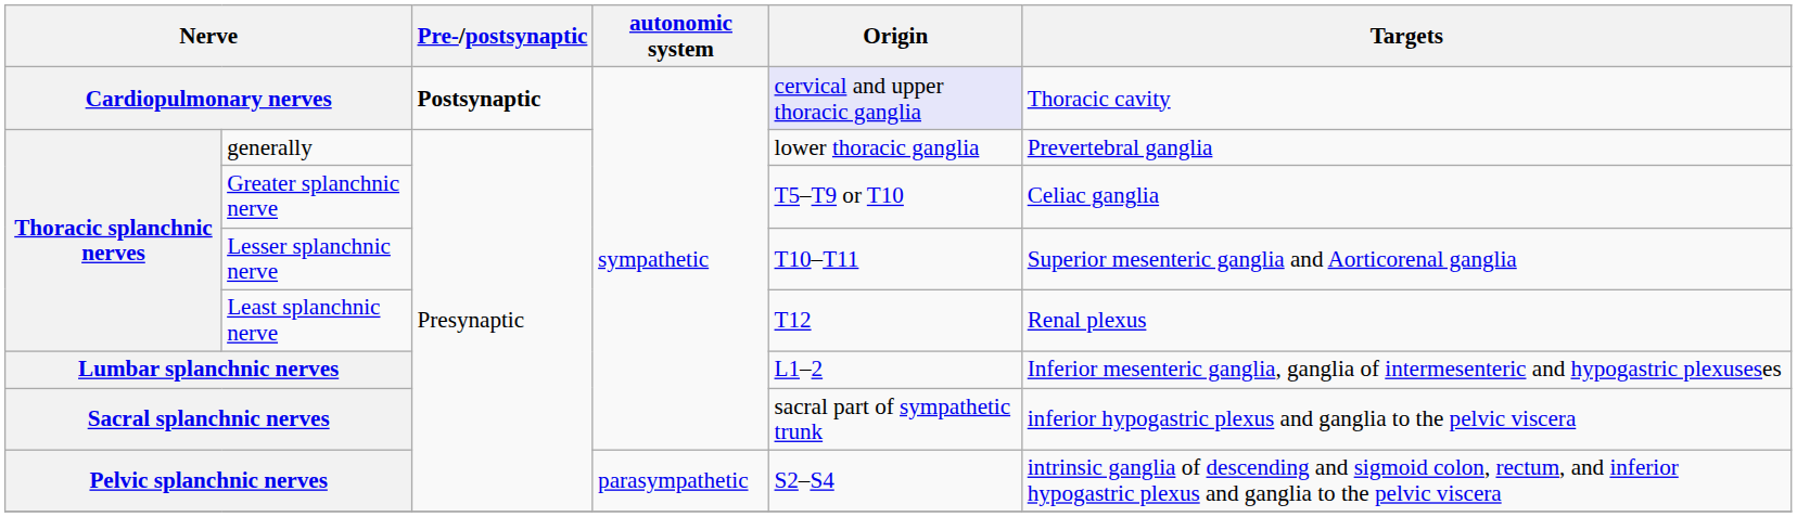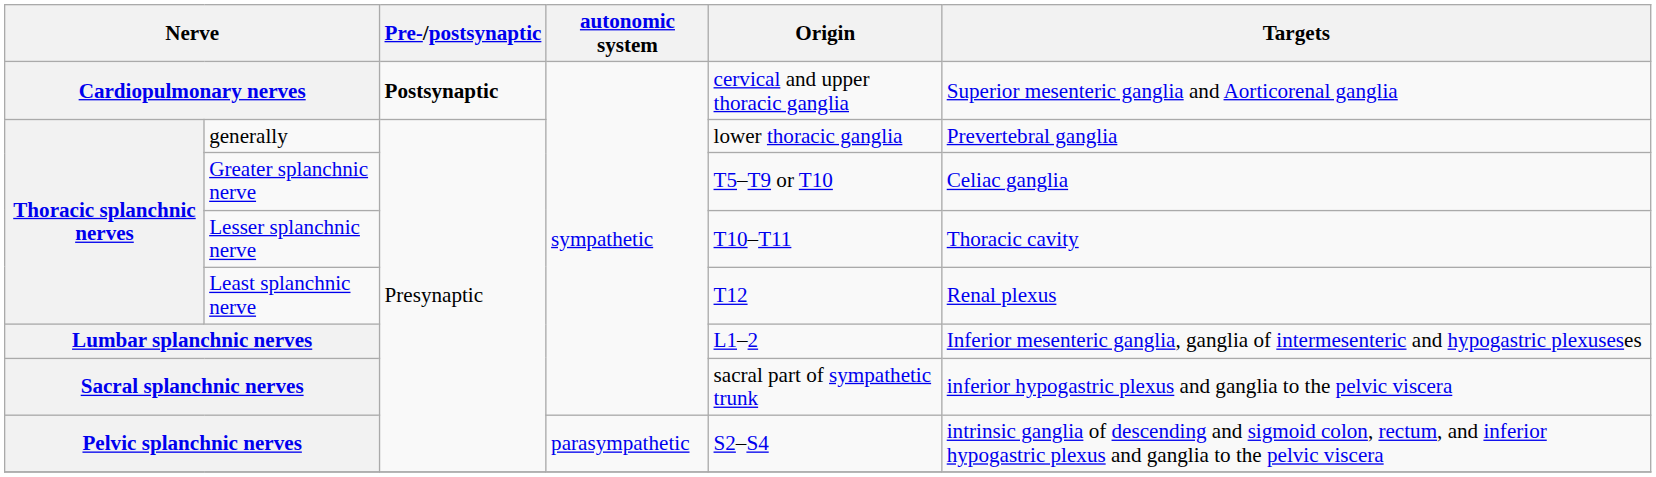Cardiopulmonary nerves | Origin: lavender background -> no background
Cardiopulmonary nerves | Targets: Thoracic cavity -> Superior mesenteric ganglia and Aorticorenal ganglia
Lesser splanchnic nerve | Targets: Superior mesenteric ganglia and Aorticorenal ganglia -> Thoracic cavity
